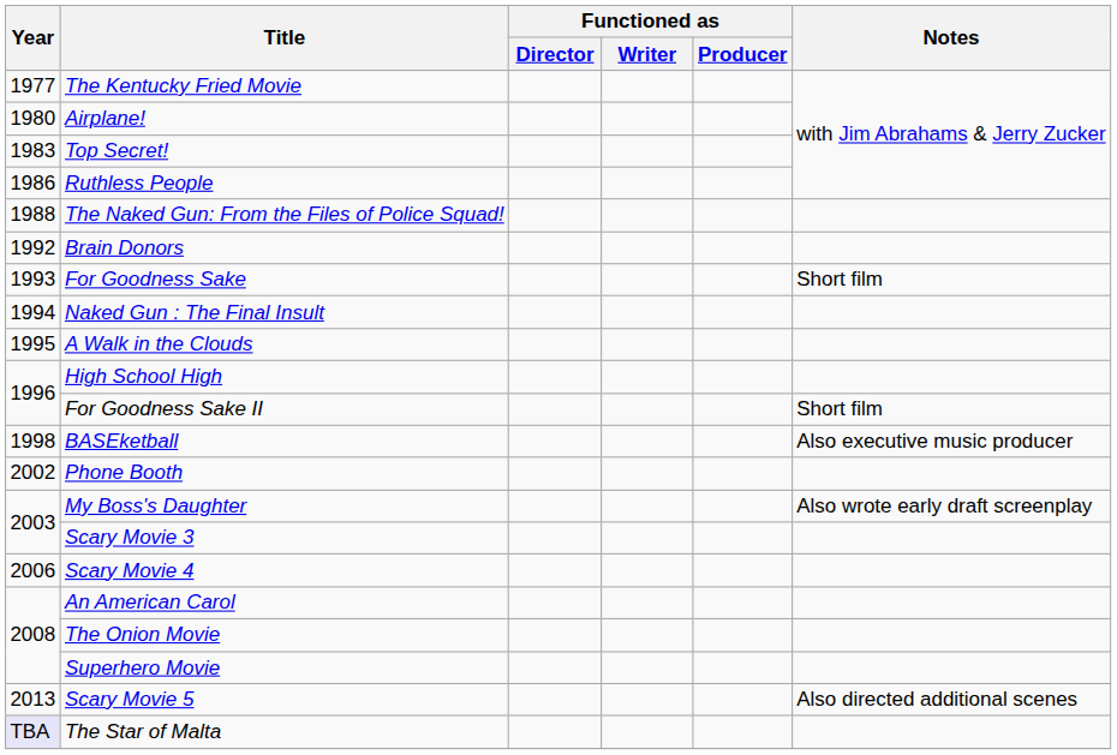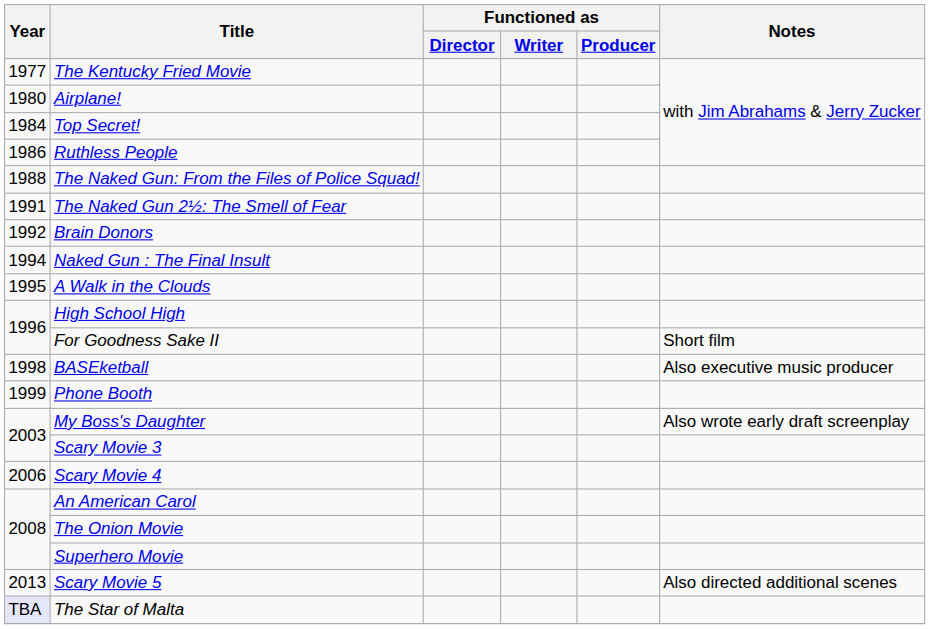Top Secret! | Year: 1983 -> 1984
+ row: 1991 | The Naked Gun 2½: The Smell of Fear
- row: 1993 | For Goodness Sake | Short film
Phone Booth | Year: 2002 -> 1999
